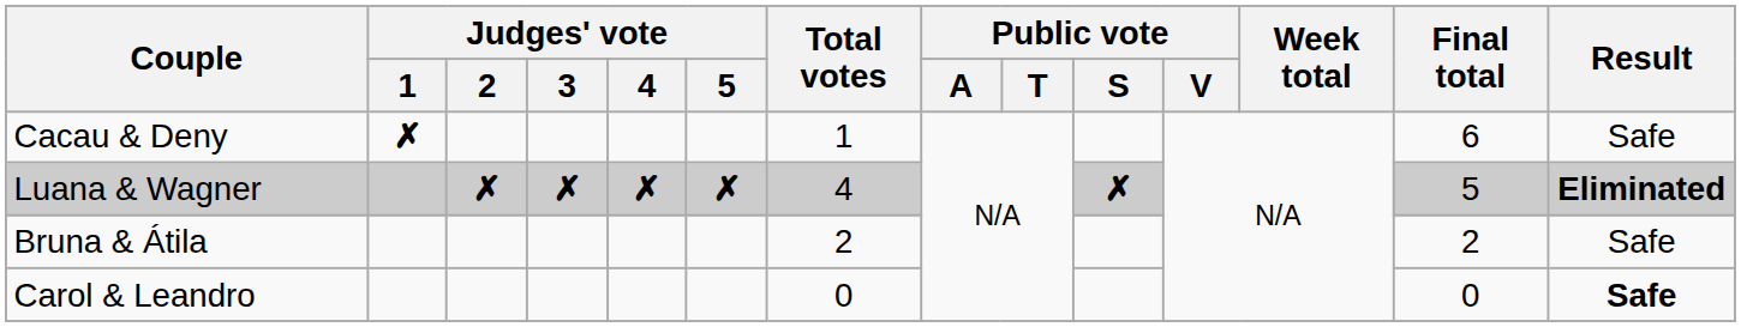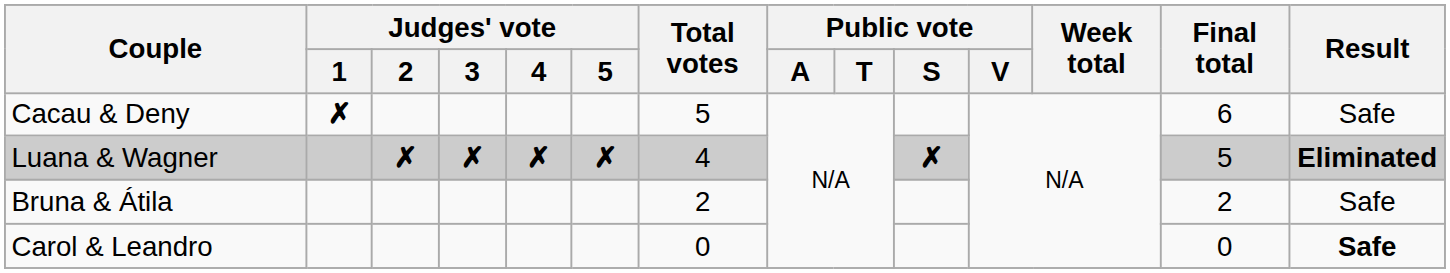Cacau & Deny | Total votes: 1 -> 5
